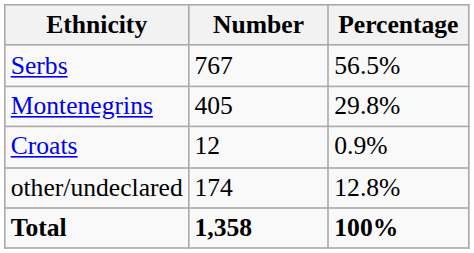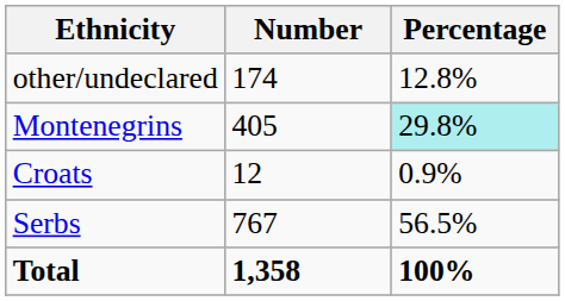rows swapped: Serbs <-> other/undeclared
Montenegrins | Percentage: no background -> paleturquoise background
